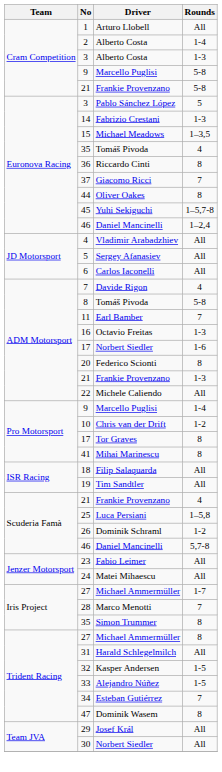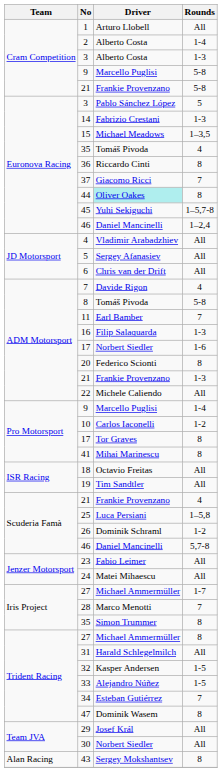44 | Driver: no background -> paleturquoise background
6 | Driver: Carlos Iaconelli -> Chris van der Drift
16 | Driver: Octavio Freitas -> Filip Salaquarda
10 | Driver: Chris van der Drift -> Carlos Iaconelli
18 | Driver: Filip Salaquarda -> Octavio Freitas
+ row: Alan Racing | 43 | Sergey Mokshantsev | 8
